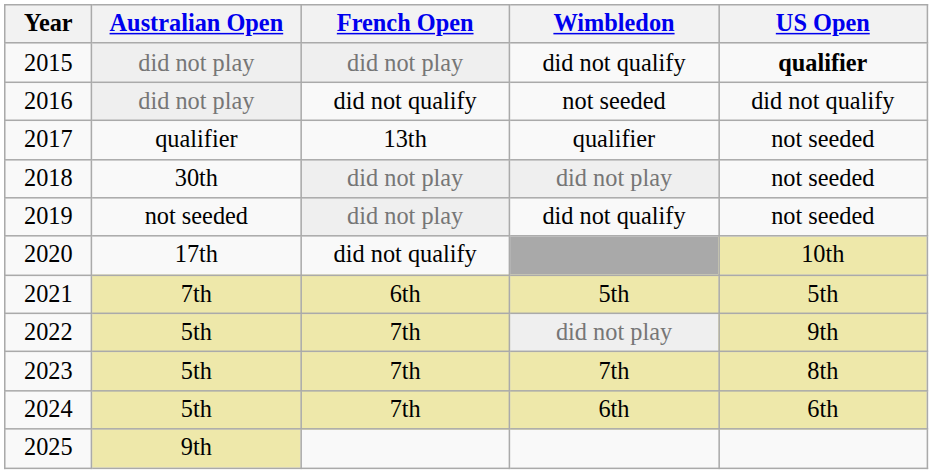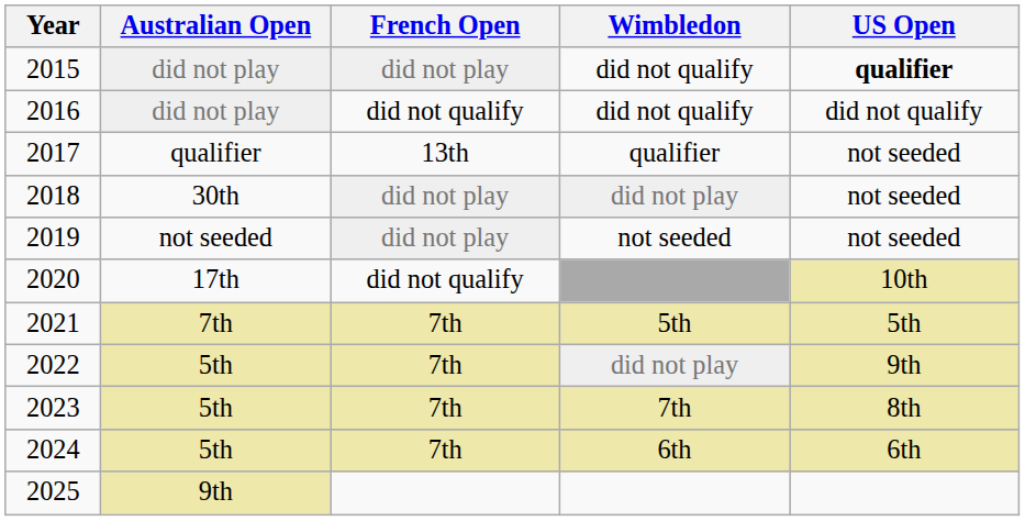2016 | Wimbledon: not seeded -> did not qualify
2019 | Wimbledon: did not qualify -> not seeded
2021 | French Open: 6th -> 7th
